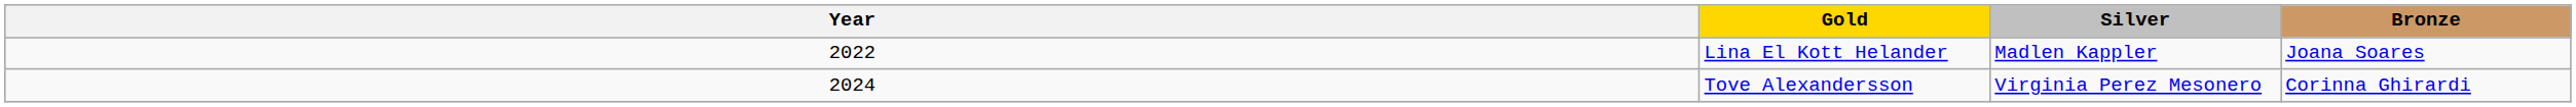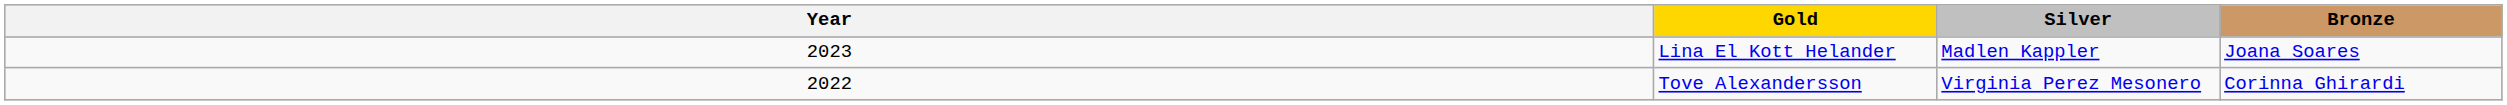Lina El Kott Helander | Year: 2022 -> 2023
Tove Alexandersson | Year: 2024 -> 2022
